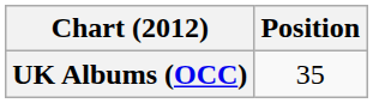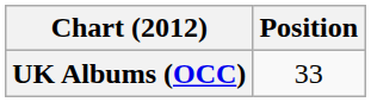UK Albums (OCC) | Position: 35 -> 33
